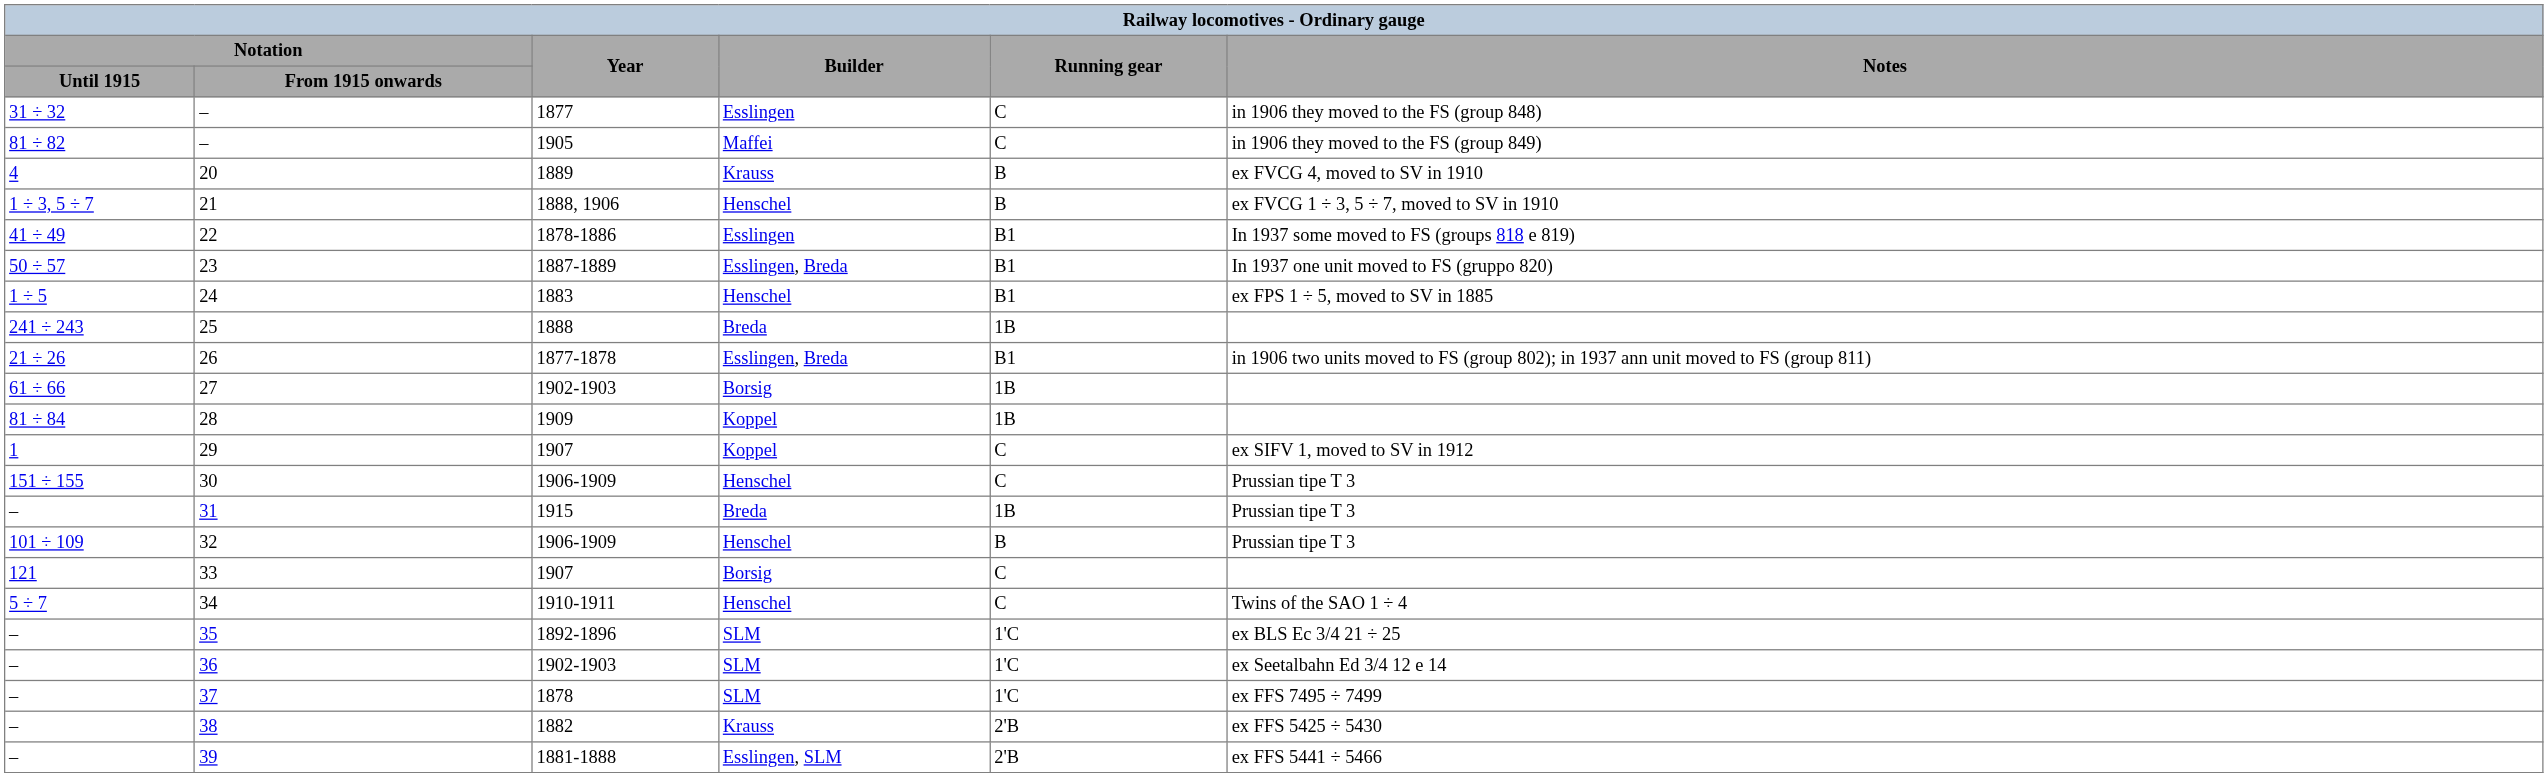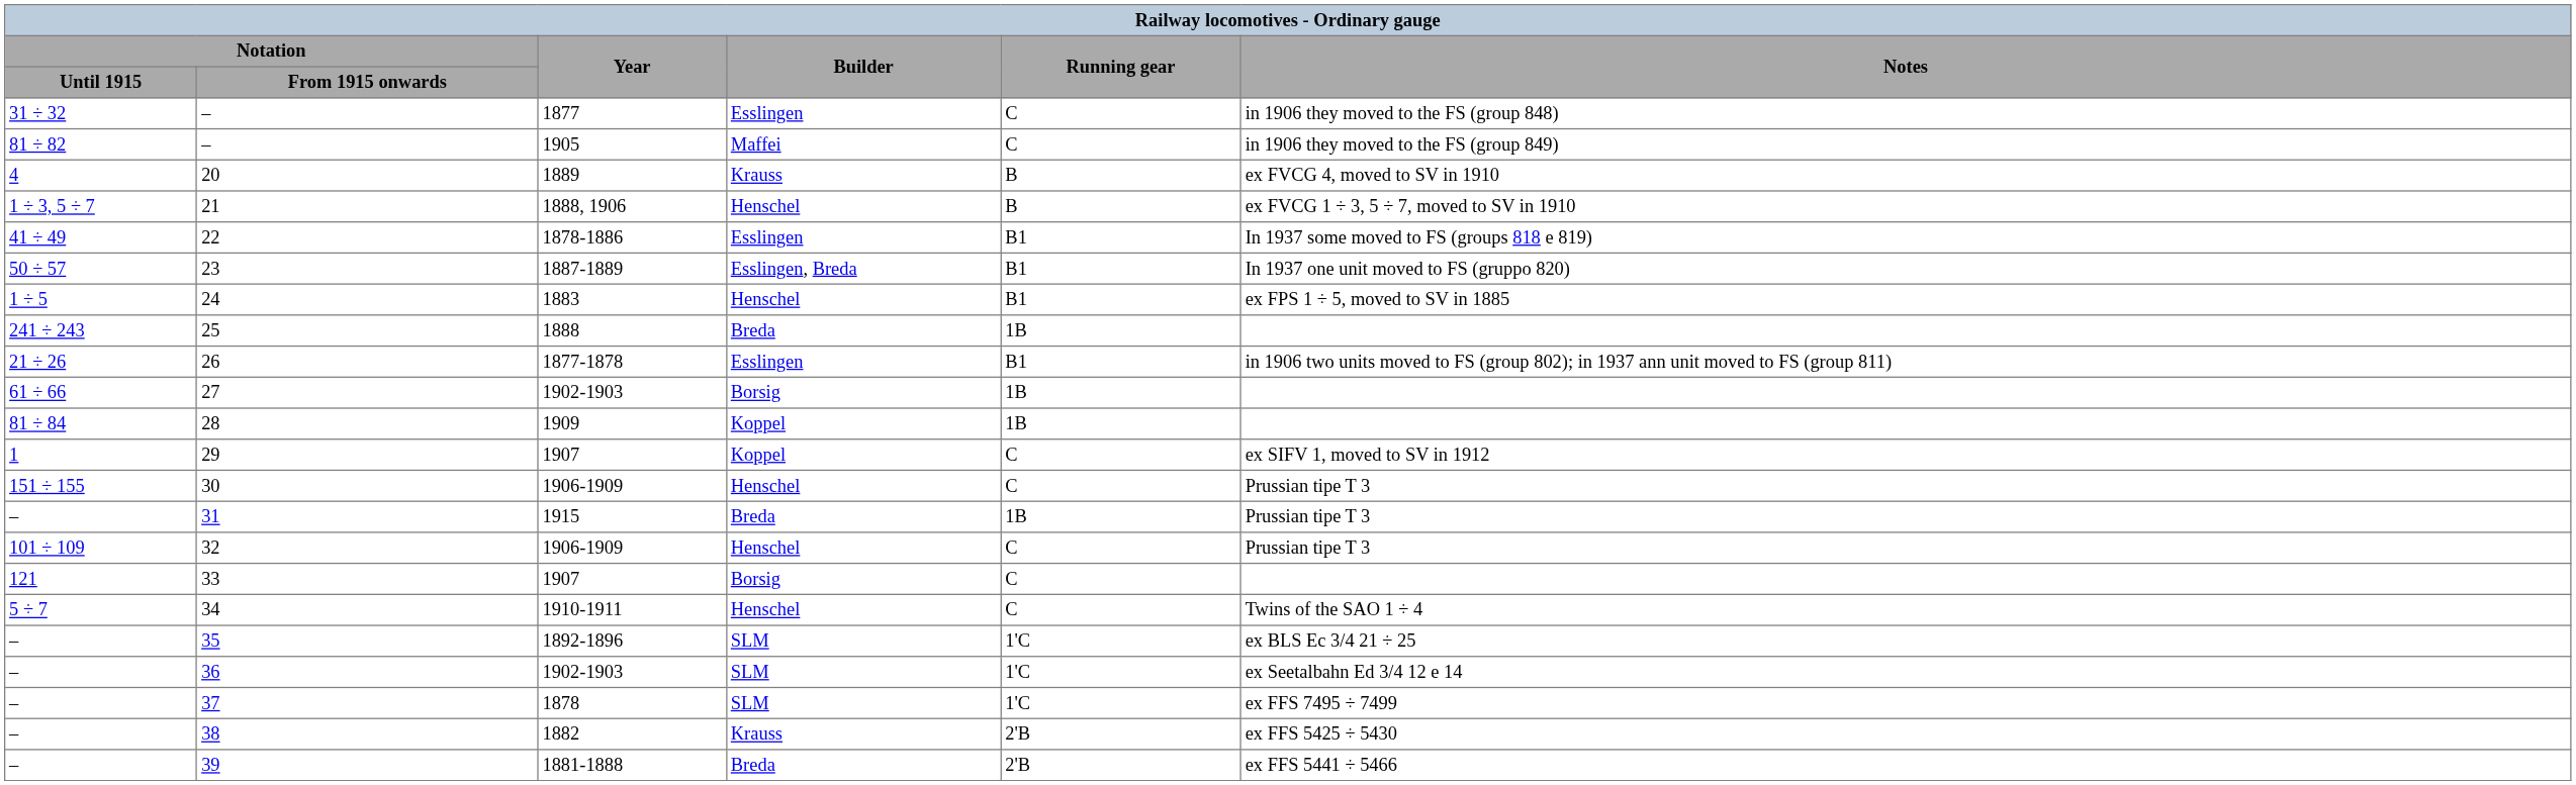26 | Builder: Esslingen, Breda -> Esslingen
32 | Running gear: B -> C
39 | Builder: Esslingen, SLM -> Breda
